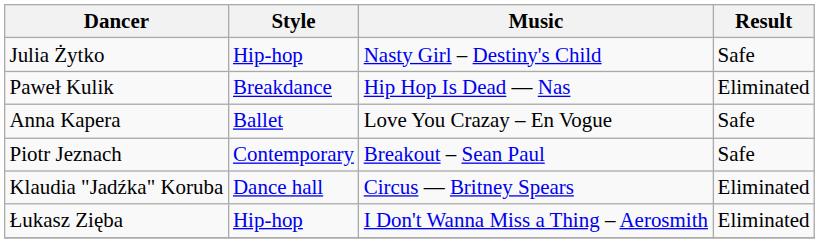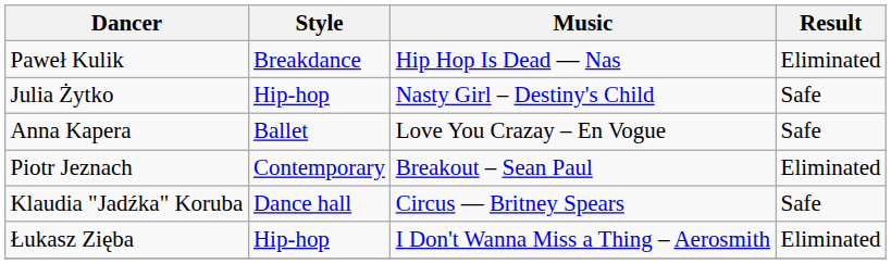rows swapped: Julia Żytko <-> Paweł Kulik
Piotr Jeznach | Result: Safe -> Eliminated
Klaudia "Jadźka" Koruba | Result: Eliminated -> Safe
